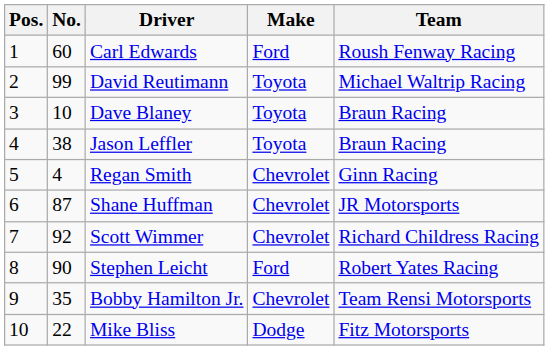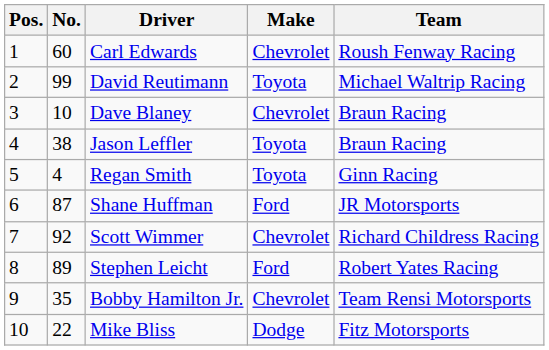Carl Edwards | Make: Ford -> Chevrolet
Dave Blaney | Make: Toyota -> Chevrolet
Regan Smith | Make: Chevrolet -> Toyota
Shane Huffman | Make: Chevrolet -> Ford
Stephen Leicht | No.: 90 -> 89
